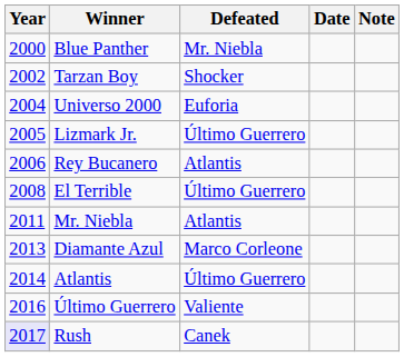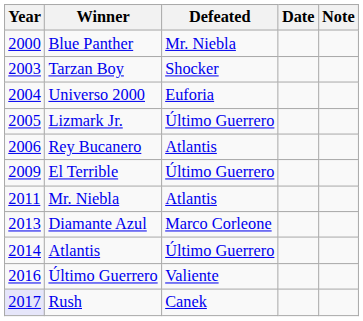Tarzan Boy | Year: 2002 -> 2003
El Terrible | Year: 2008 -> 2009
